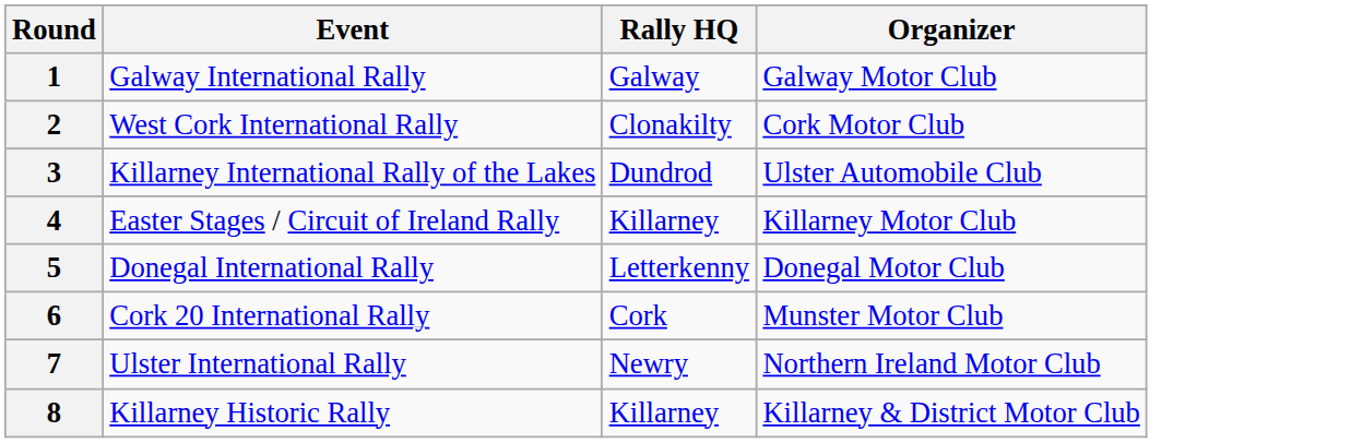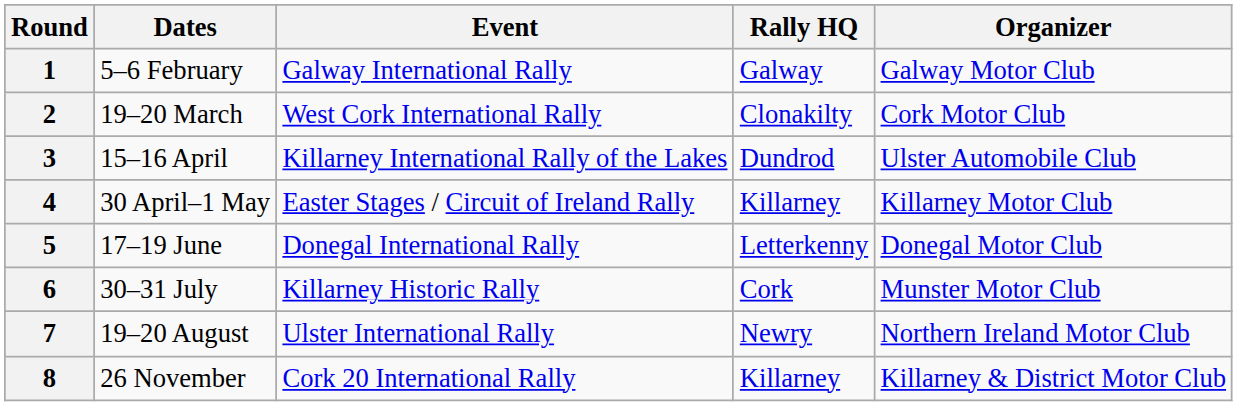+ column: Dates | 5–6 February | 19–20 March | 15–16 April | 30 April–1 May | 17–19 June | 30–31 July | 19–20 August | 26 November
6 | Event: Cork 20 International Rally -> Killarney Historic Rally
8 | Event: Killarney Historic Rally -> Cork 20 International Rally
